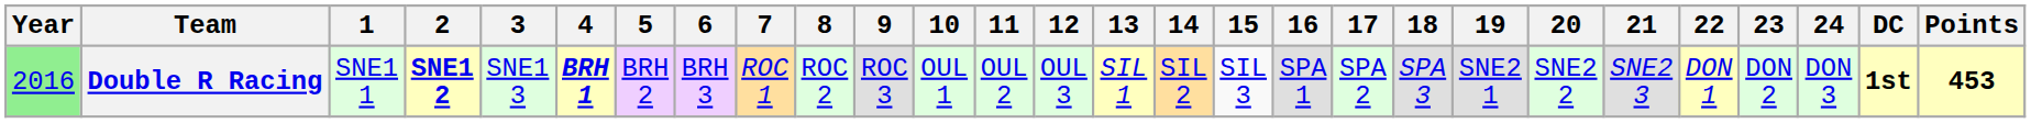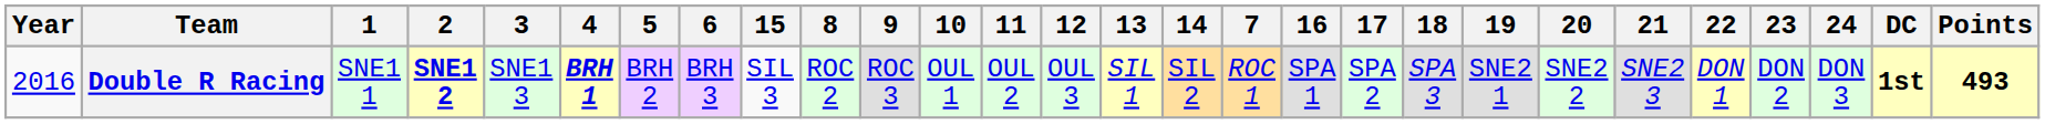columns swapped: 7 <-> 15
Double R Racing | Year: lightgreen background -> no background
Double R Racing | Points: 453 -> 493
